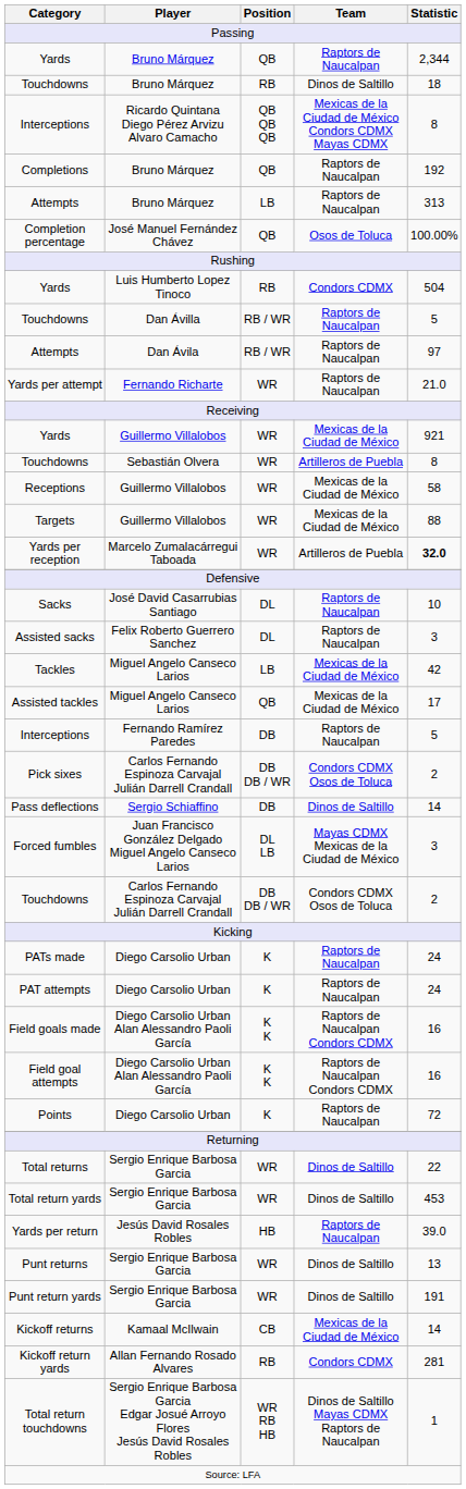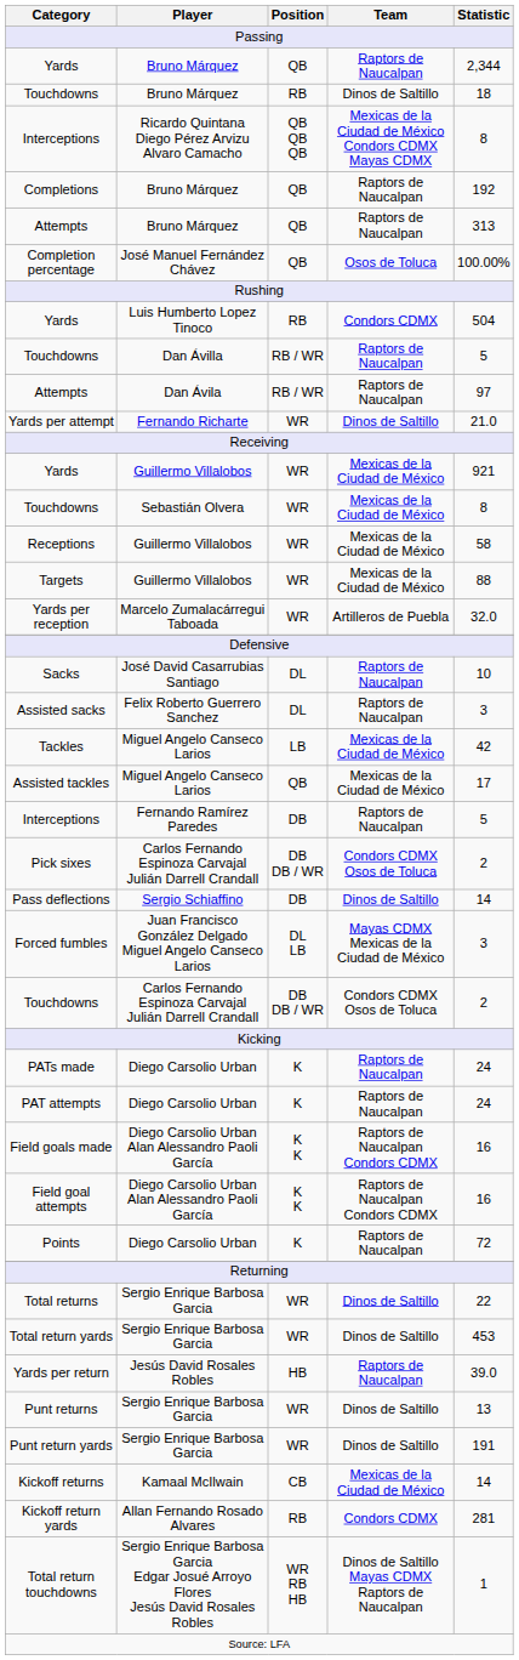Attempts / Bruno Márquez | Position: LB -> QB
Yards per attempt | Team: Raptors de Naucalpan -> Dinos de Saltillo
Touchdowns / Sebastián Olvera | Team: Artilleros de Puebla -> Mexicas de la Ciudad de México
Yards per reception | Statistic: bold -> normal
